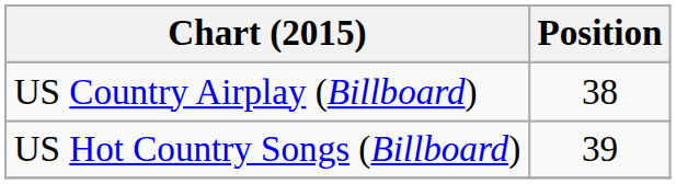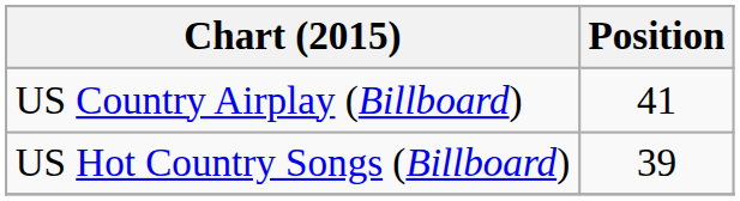US Country Airplay (Billboard) | Position: 38 -> 41
